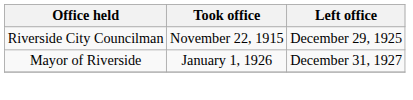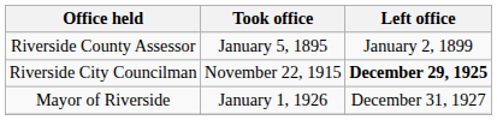+ row: Riverside County Assessor | January 5, 1895 | January 2, 1899
Riverside City Councilman | Left office: normal -> bold
